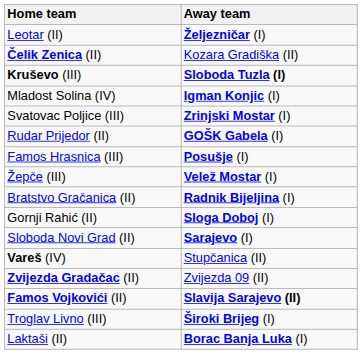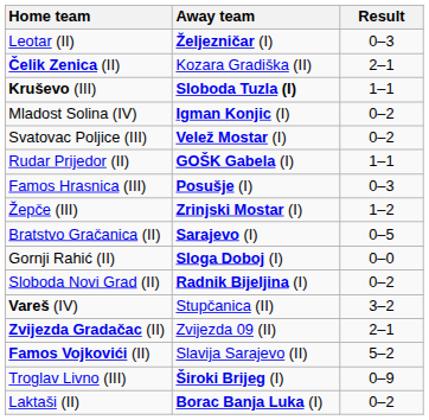+ column: Result | 0–3 | 2–1 | 1–1 | 0–2 | 0–2 | 1–1 | 0–3 | 1–2 | 0–5 | 0–0 | 0–2 | 3–2 | 2–1 | 5–2 | 0–9 | 0–2
Svatovac Poljice (III) | Away team: Zrinjski Mostar (I) -> Velež Mostar (I)
Žepče (III) | Away team: Velež Mostar (I) -> Zrinjski Mostar (I)
Bratstvo Gračanica (II) | Away team: Radnik Bijeljina (I) -> Sarajevo (I)
Sloboda Novi Grad (II) | Away team: Sarajevo (I) -> Radnik Bijeljina (I)
Famos Vojkovići (II) | Away team: bold -> normal
